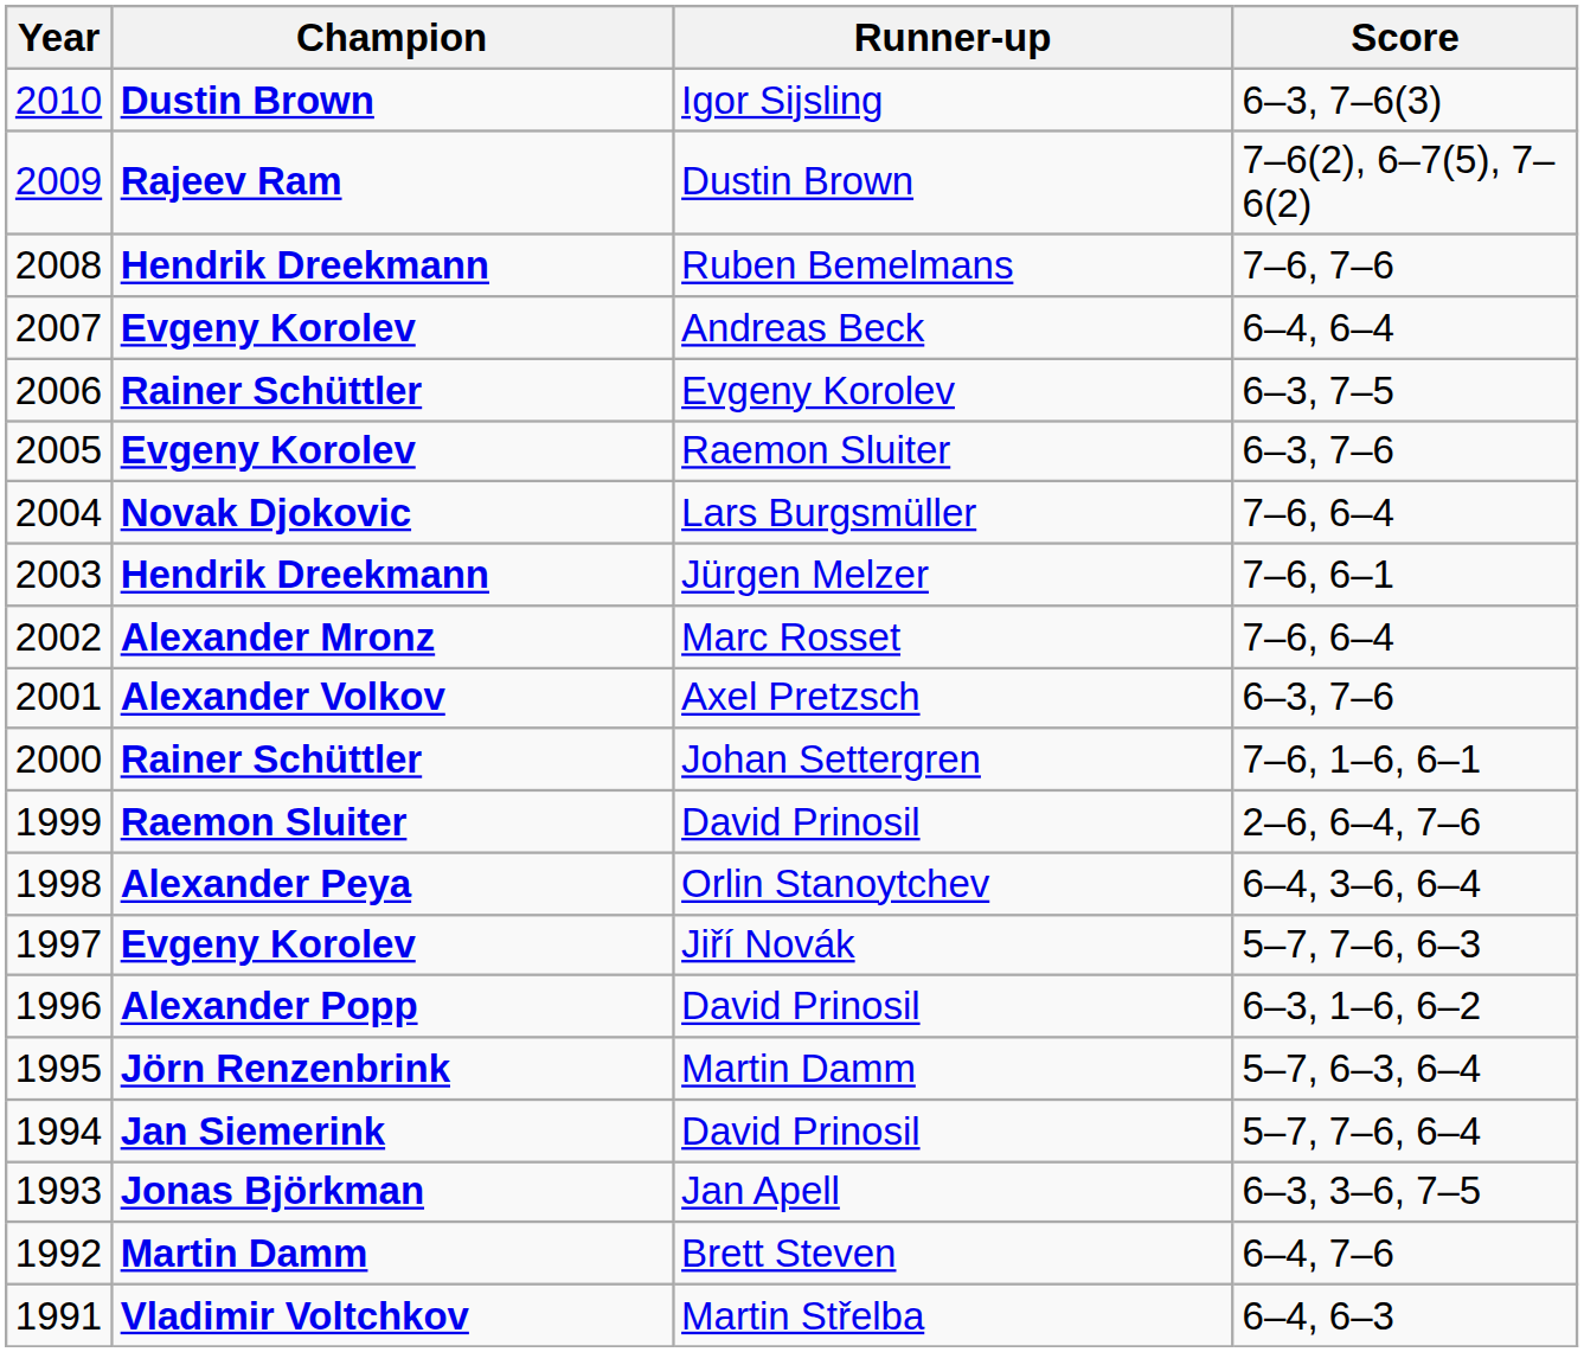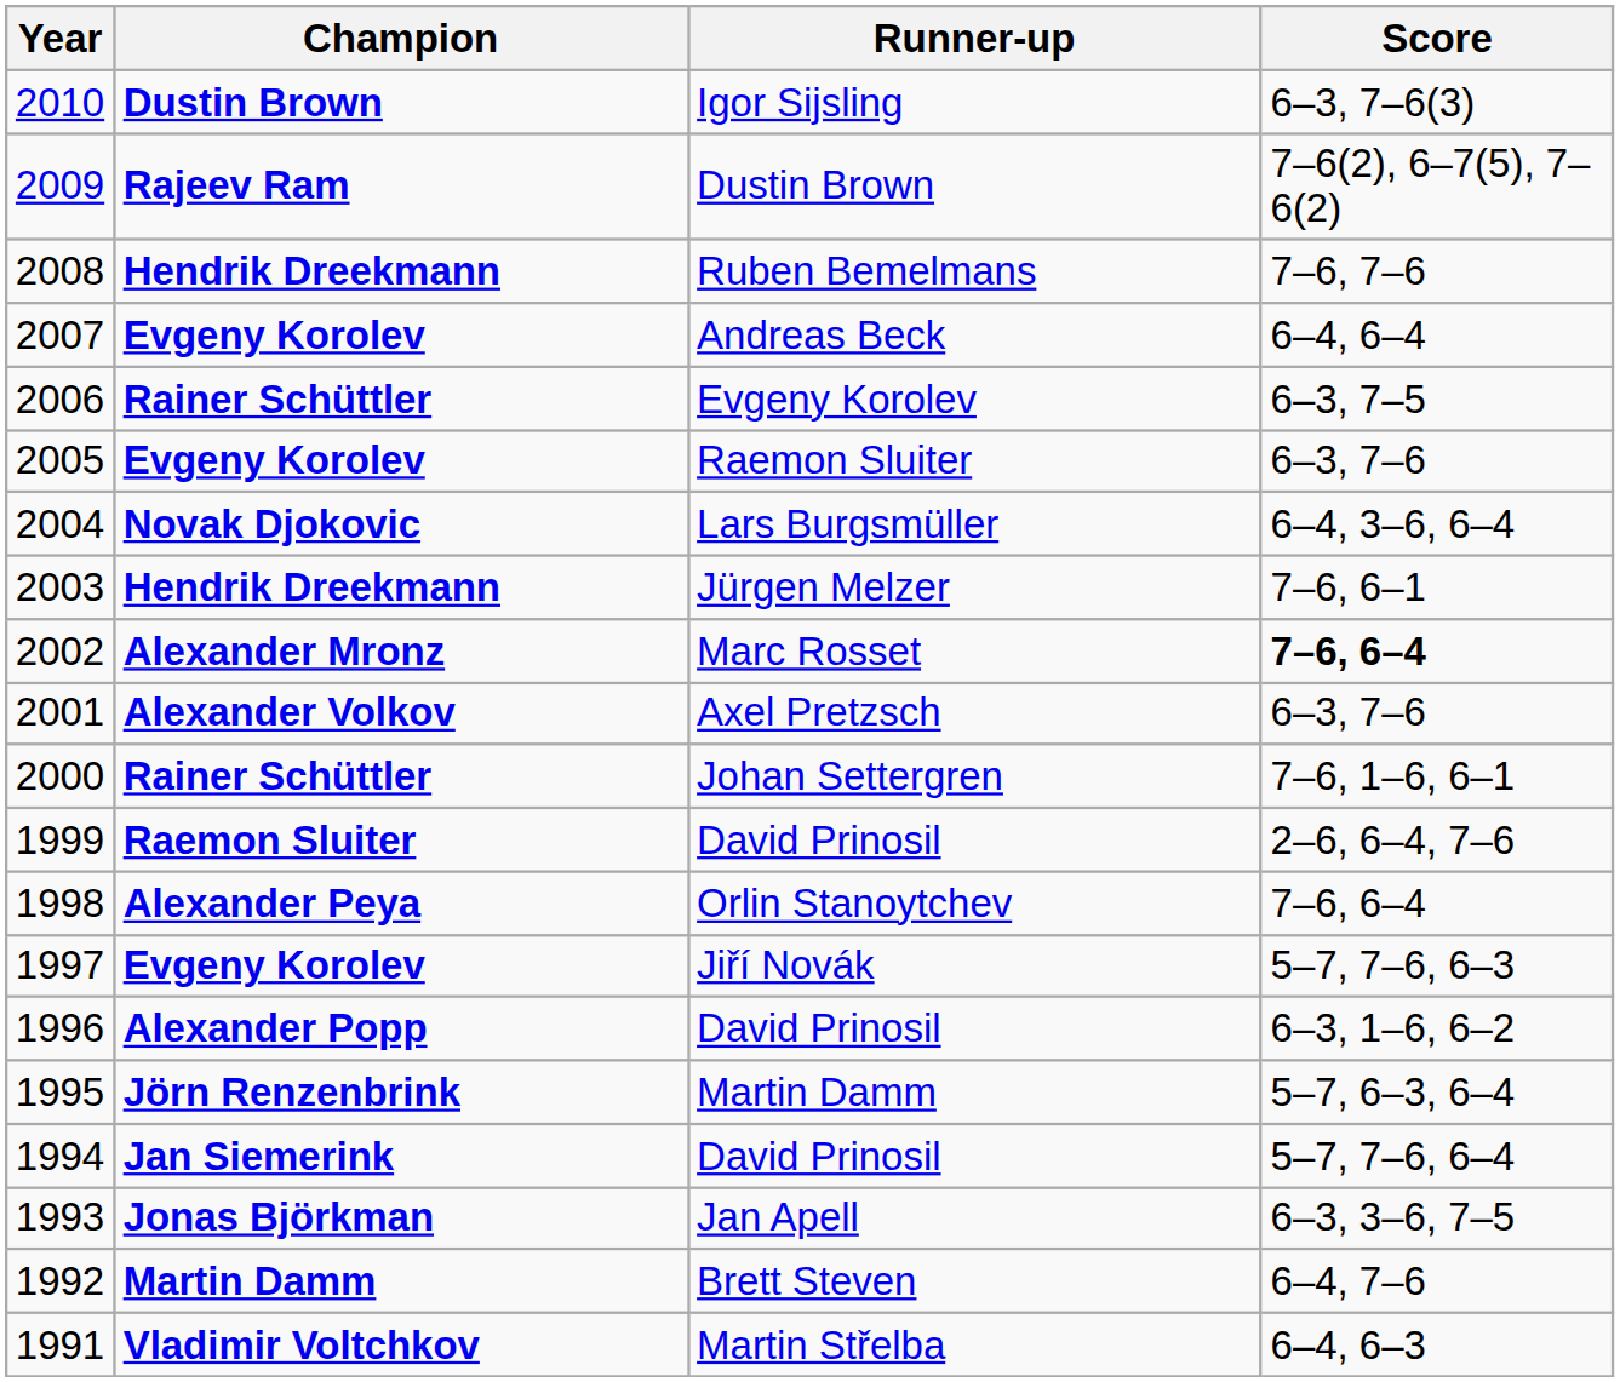Lars Burgsmüller | Score: 7–6, 6–4 -> 6–4, 3–6, 6–4
Marc Rosset | Score: normal -> bold
Orlin Stanoytchev | Score: 6–4, 3–6, 6–4 -> 7–6, 6–4
